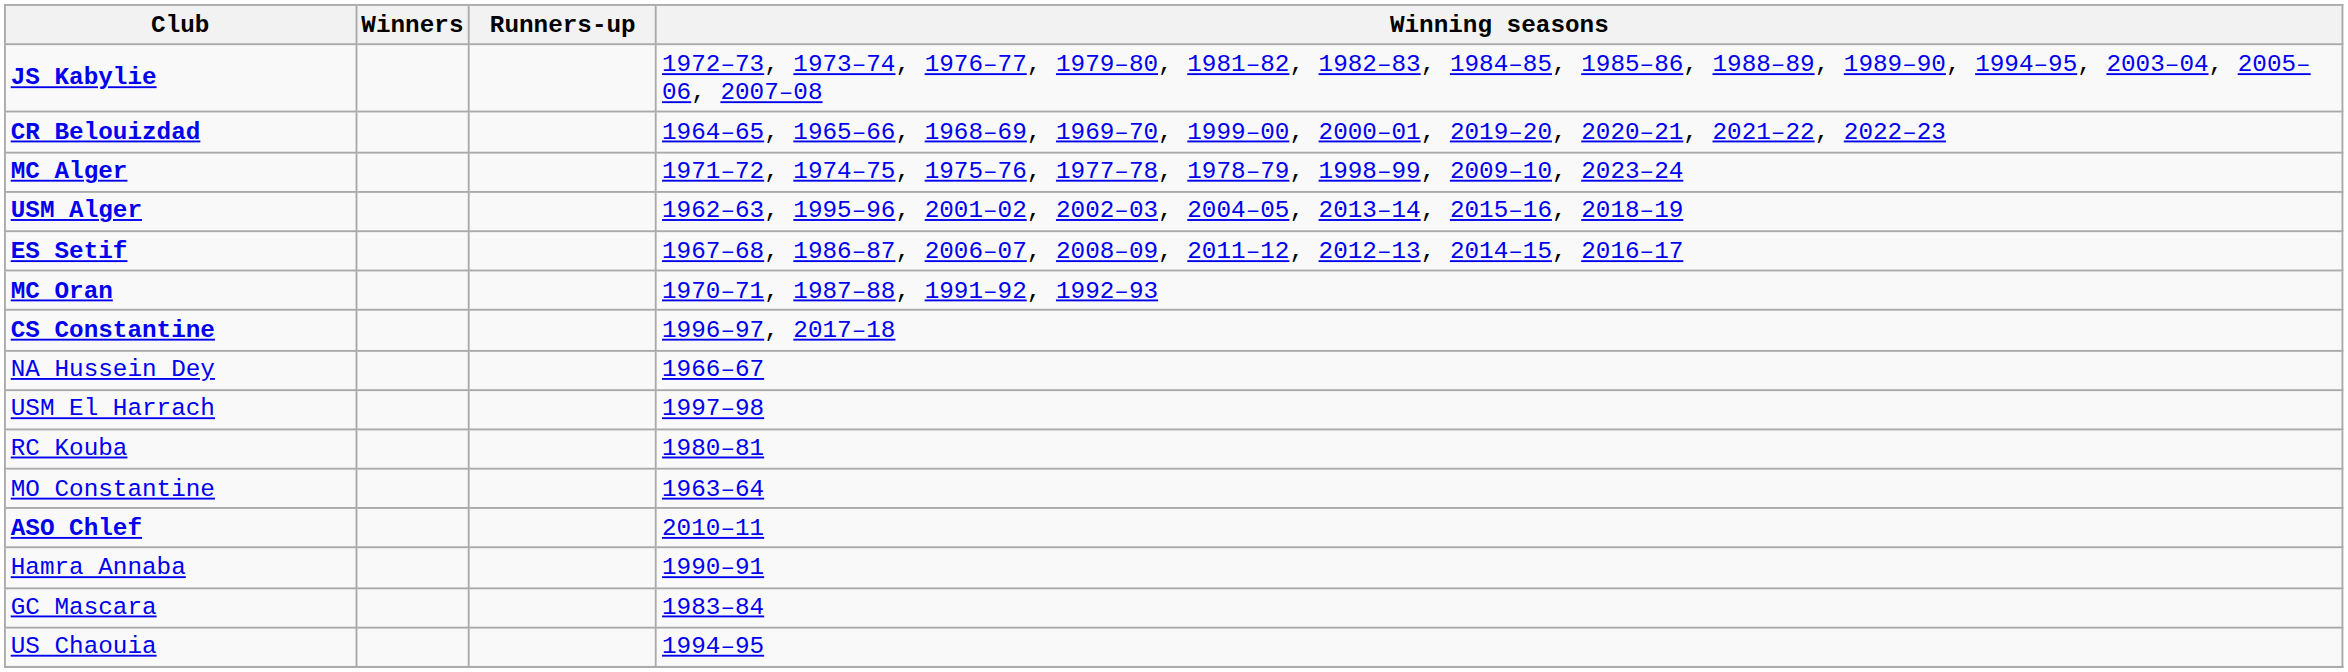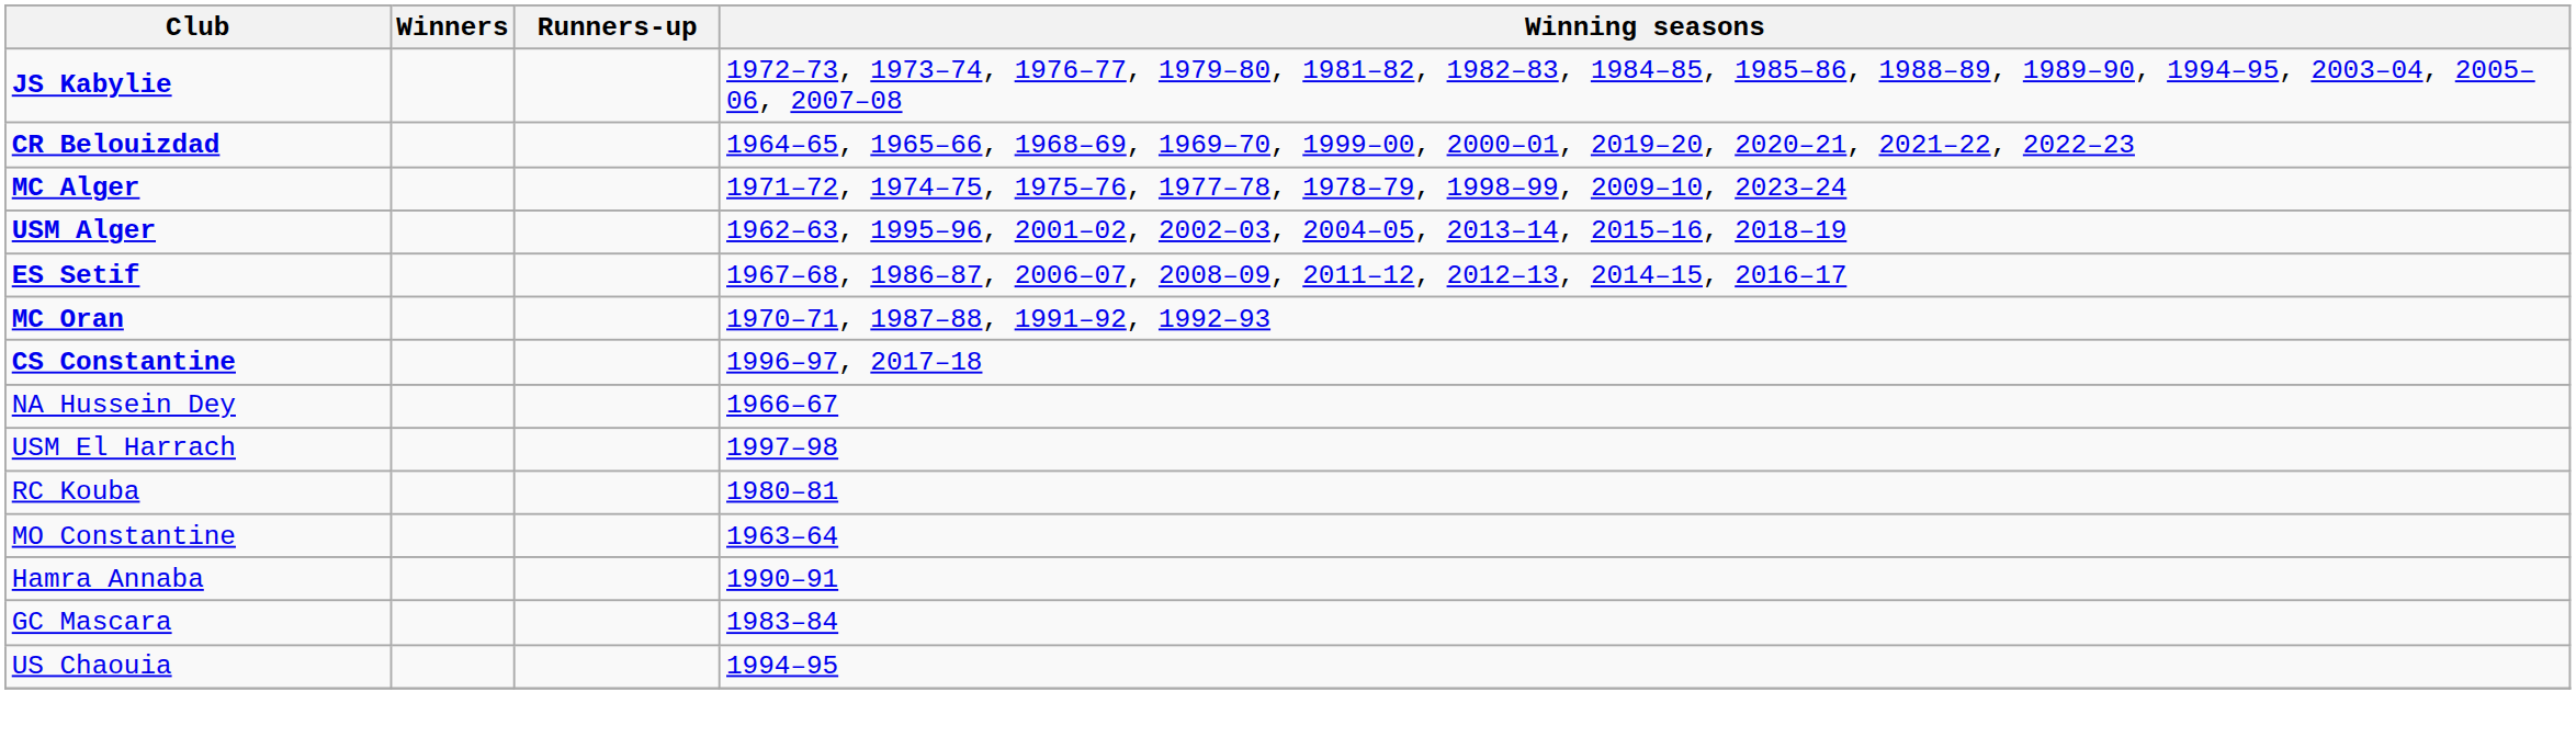- row: ASO Chlef | 2010–11
